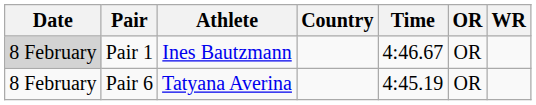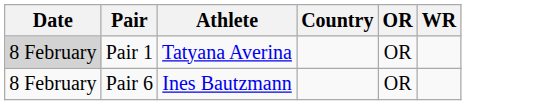- column: Time | 4:46.67 | 4:45.19
Pair 1 | Athlete: Ines Bautzmann -> Tatyana Averina
Pair 6 | Athlete: Tatyana Averina -> Ines Bautzmann
